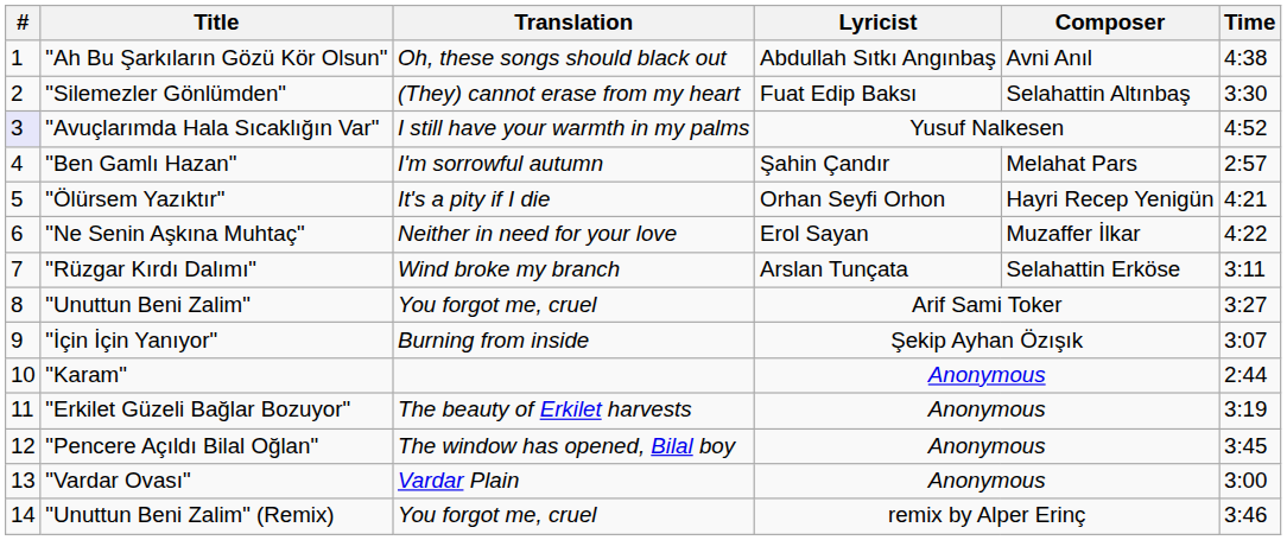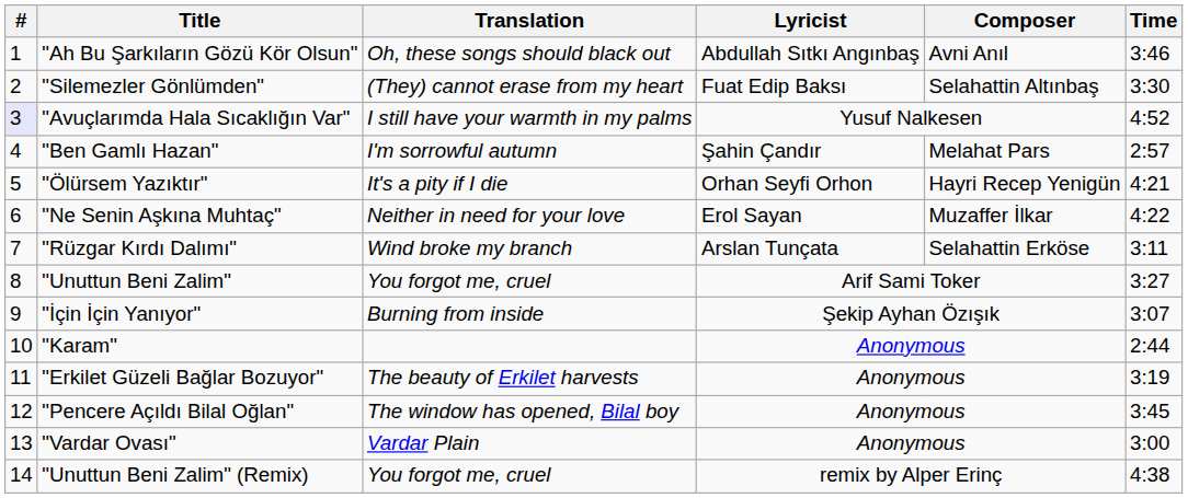"Ah Bu Şarkıların Gözü Kör Olsun" | Time: 4:38 -> 3:46
"Unuttun Beni Zalim" (Remix) | Time: 3:46 -> 4:38
